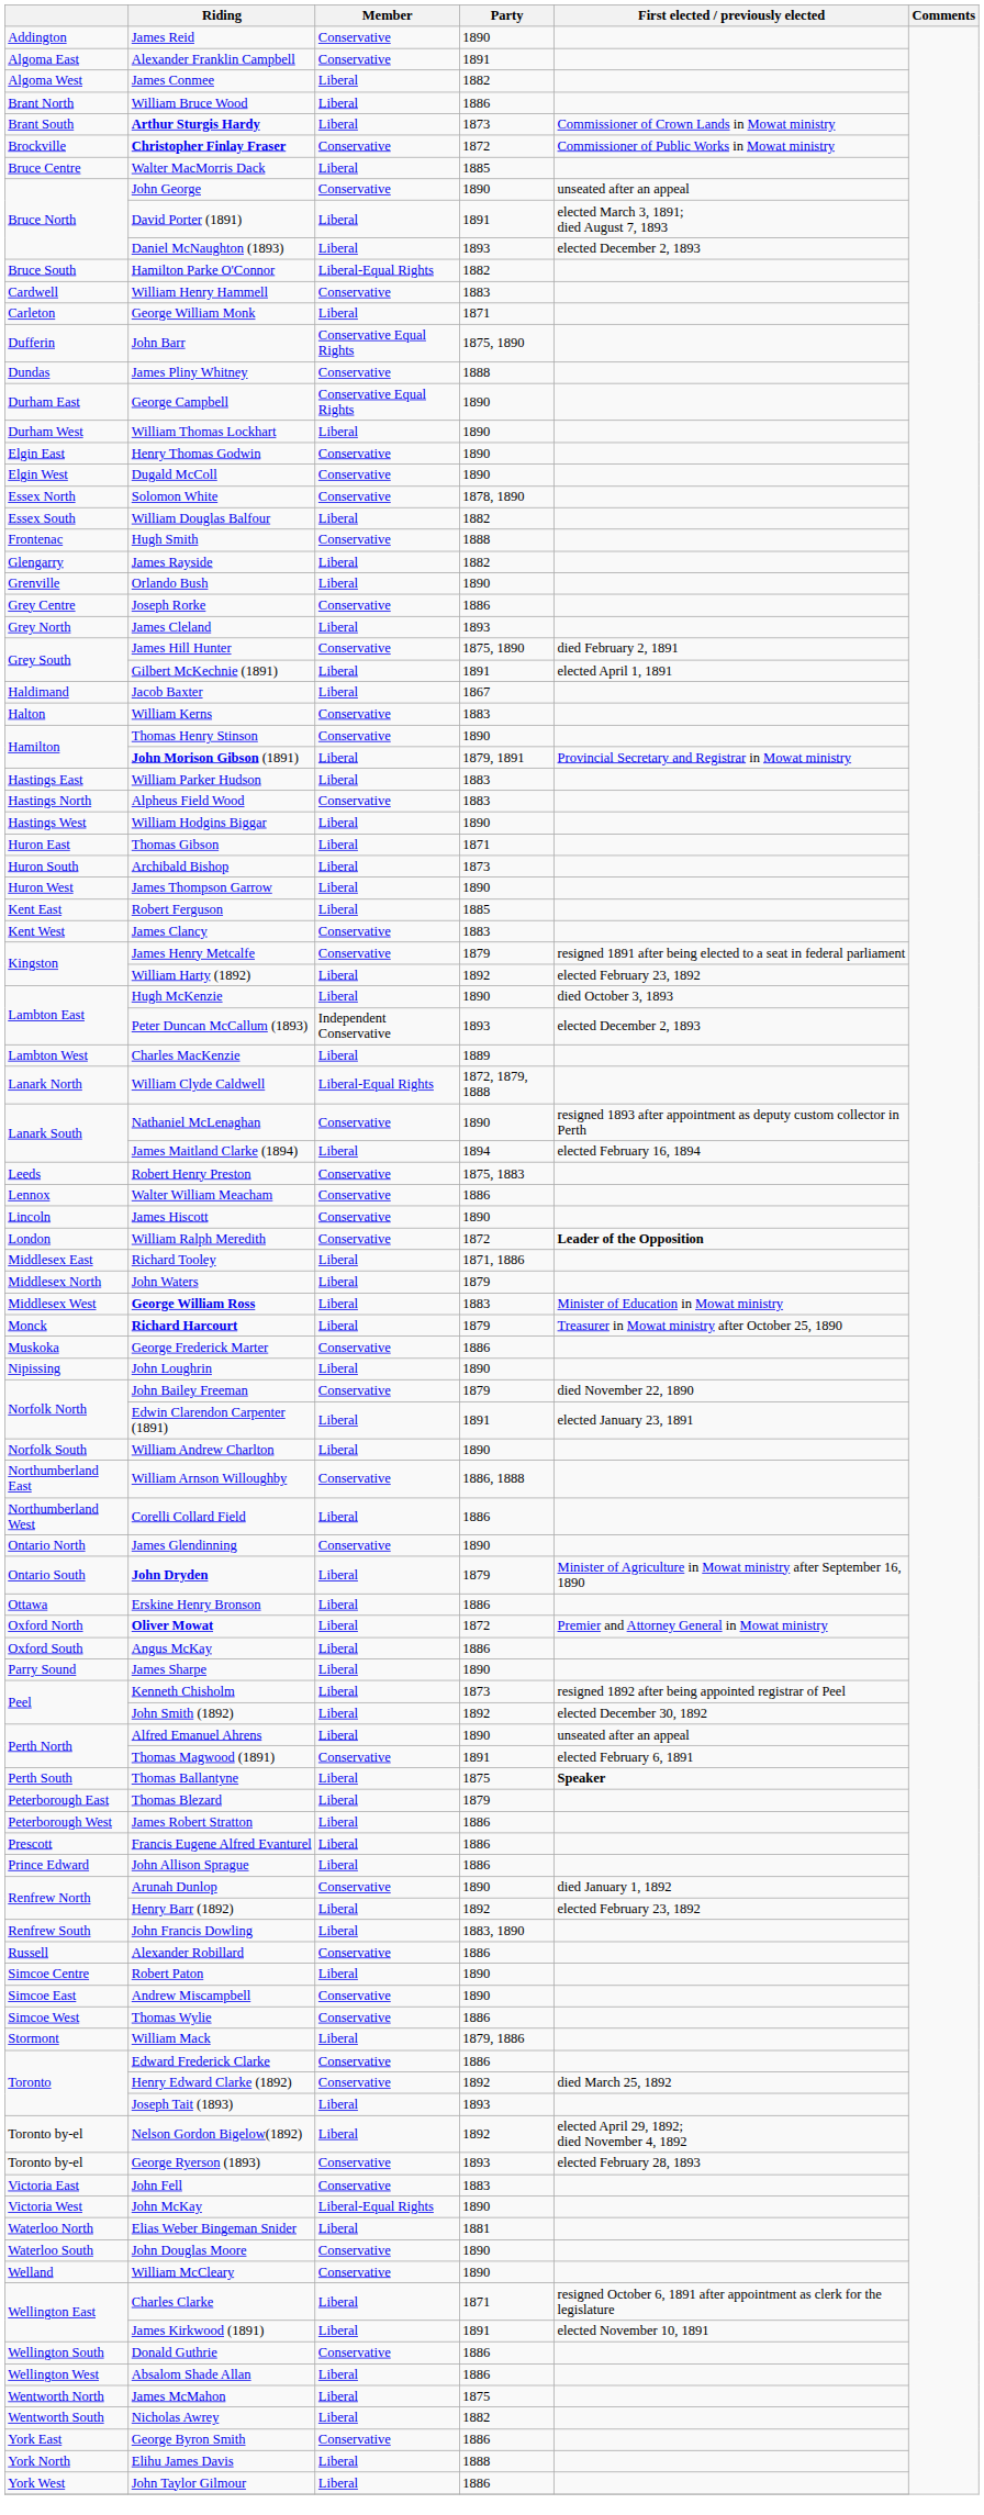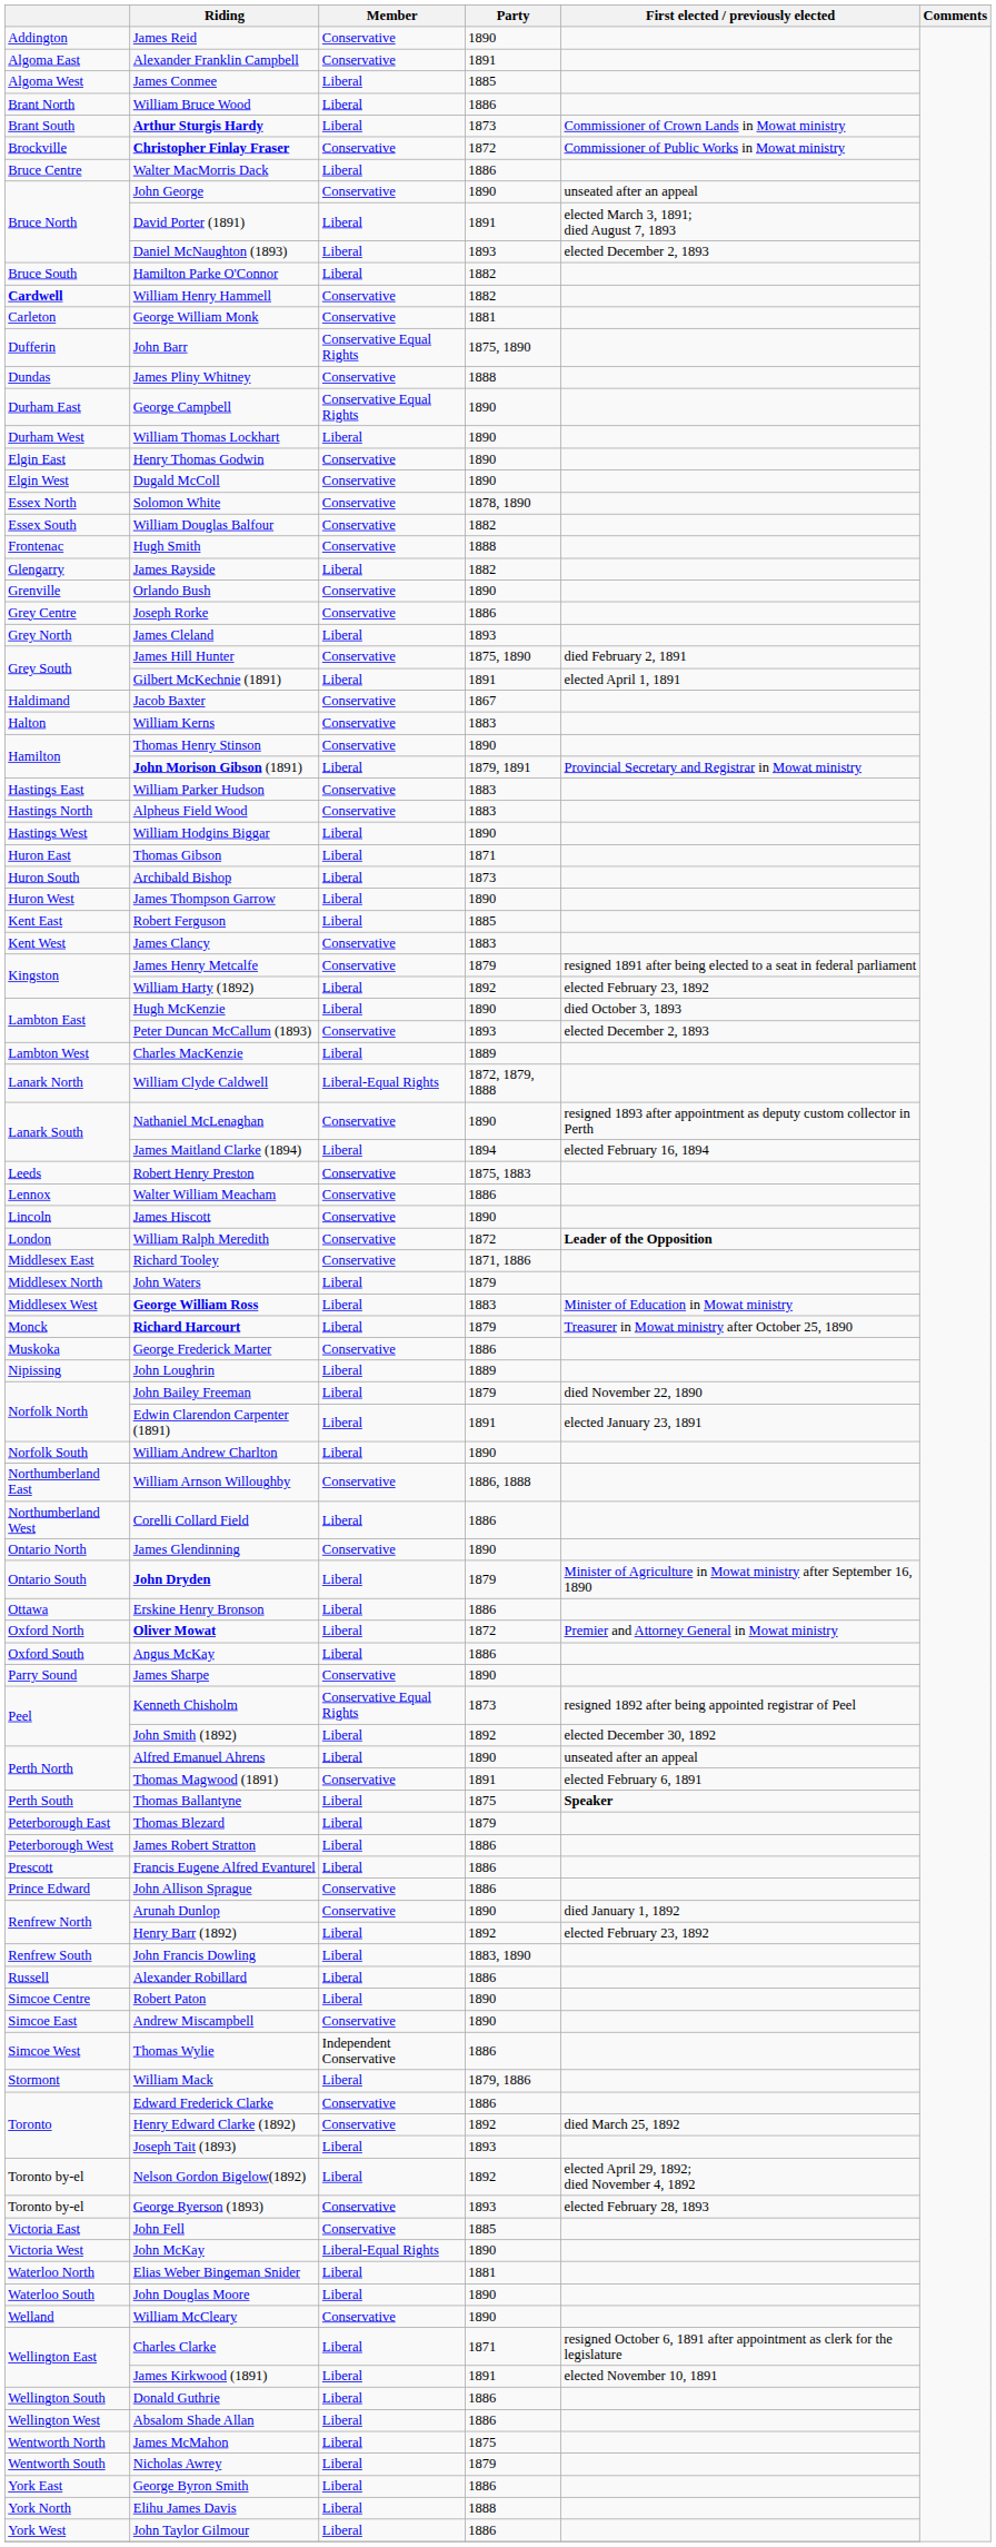James Conmee | Party: 1882 -> 1885
Walter MacMorris Dack | Party: 1885 -> 1886
Hamilton Parke O'Connor | Member: Liberal-Equal Rights -> Liberal
William Henry Hammell | column 1: normal -> bold
William Henry Hammell | Party: 1883 -> 1882
George William Monk | Member: Liberal -> Conservative
George William Monk | Party: 1871 -> 1881
William Douglas Balfour | Member: Liberal -> Conservative
Orlando Bush | Member: Liberal -> Conservative
Jacob Baxter | Member: Liberal -> Conservative
William Parker Hudson | Member: Liberal -> Conservative
Peter Duncan McCallum (1893) | Member: Independent Conservative -> Conservative
Richard Tooley | Member: Liberal -> Conservative
John Loughrin | Party: 1890 -> 1889
John Bailey Freeman | Member: Conservative -> Liberal
James Sharpe | Member: Liberal -> Conservative
Kenneth Chisholm | Member: Liberal -> Conservative Equal Rights
John Allison Sprague | Member: Liberal -> Conservative
Alexander Robillard | Member: Conservative -> Liberal
Thomas Wylie | Member: Conservative -> Independent Conservative
John Fell | Party: 1883 -> 1885
John Douglas Moore | Member: Conservative -> Liberal
Donald Guthrie | Member: Conservative -> Liberal
Nicholas Awrey | Party: 1882 -> 1879
George Byron Smith | Member: Conservative -> Liberal
